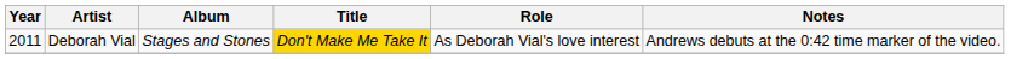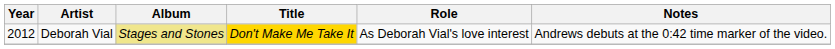Deborah Vial | Year: 2011 -> 2012
Deborah Vial | Album: no background -> khaki background
